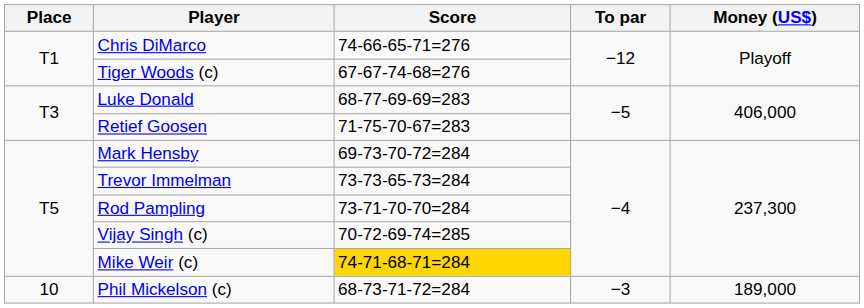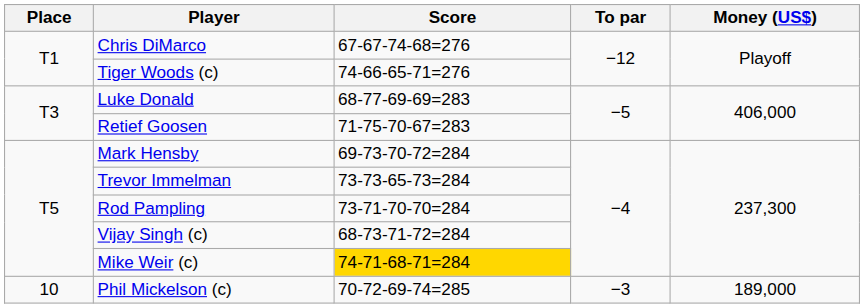Chris DiMarco | Score: 74-66-65-71=276 -> 67-67-74-68=276
Tiger Woods (c) | Score: 67-67-74-68=276 -> 74-66-65-71=276
Vijay Singh (c) | Score: 70-72-69-74=285 -> 68-73-71-72=284
Phil Mickelson (c) | Score: 68-73-71-72=284 -> 70-72-69-74=285
